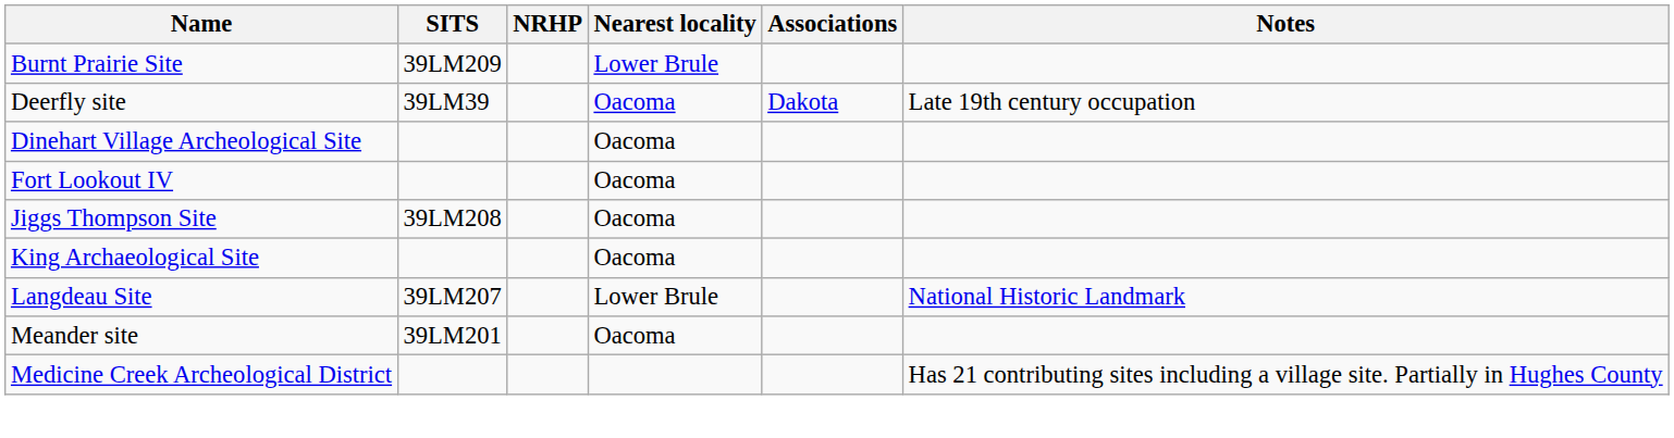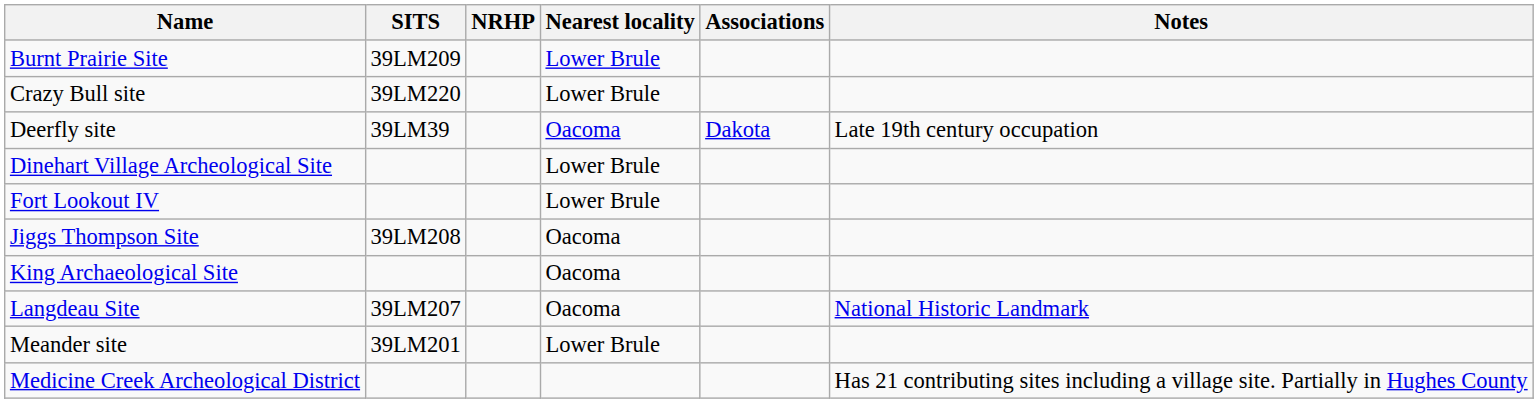+ row: Crazy Bull site | 39LM220 | Lower Brule
Dinehart Village Archeological Site | Nearest locality: Oacoma -> Lower Brule
Fort Lookout IV | Nearest locality: Oacoma -> Lower Brule
Langdeau Site | Nearest locality: Lower Brule -> Oacoma
Meander site | Nearest locality: Oacoma -> Lower Brule
